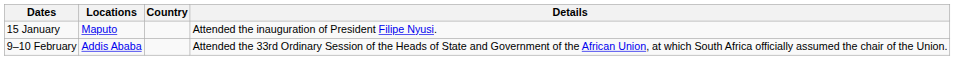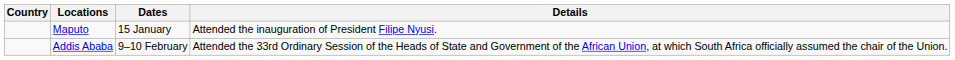columns swapped: Country <-> Dates
